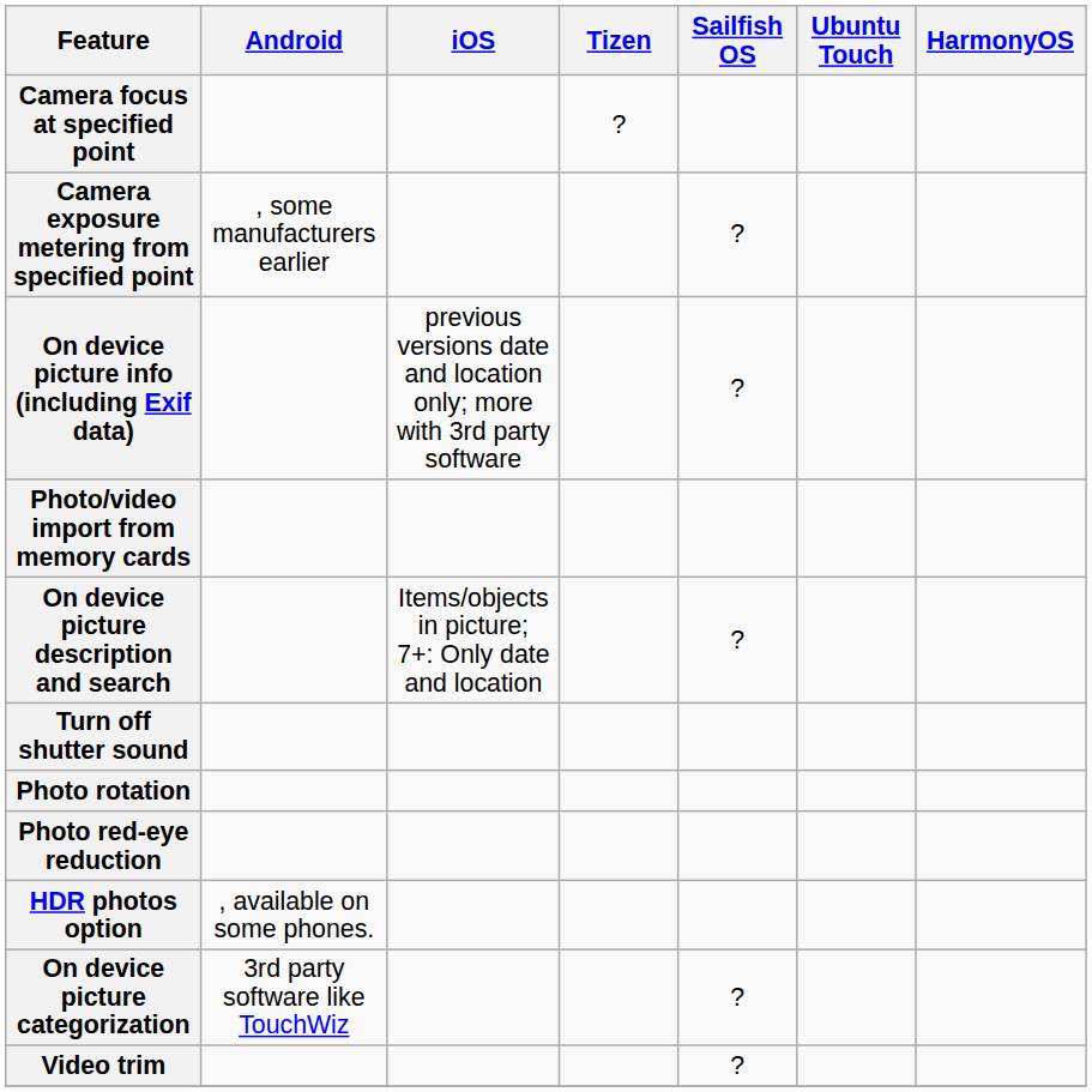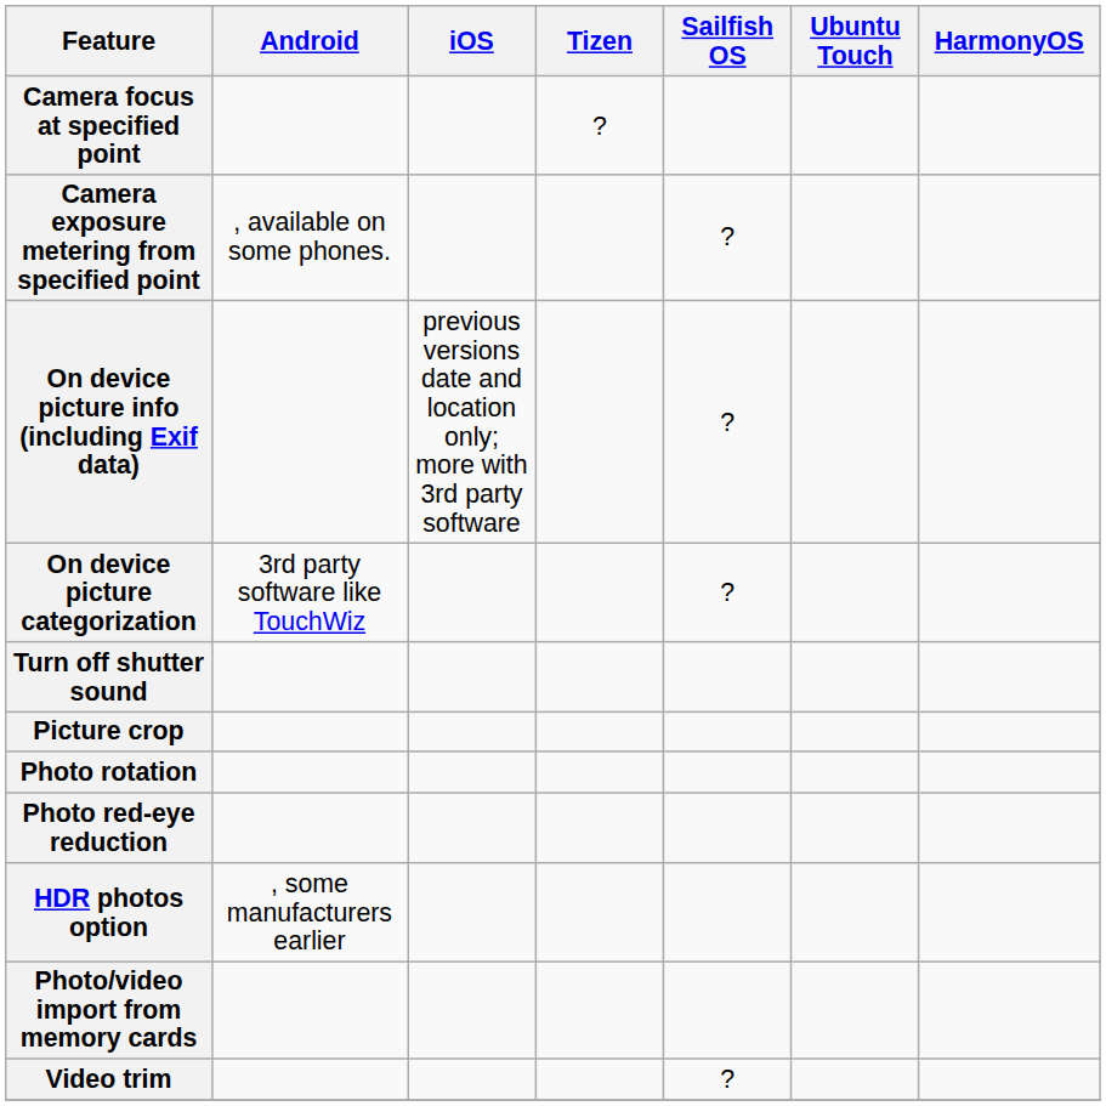Camera exposure metering from specified point | Android: , some manufacturers earlier -> , available on some phones.
rows swapped: On device picture categorization <-> Photo/video import from memory cards
- row: On device picture description and search | Items/objects in picture; 7+: Only date and location | ?
+ row: Picture crop
HDR photos option | Android: , available on some phones. -> , some manufacturers earlier
